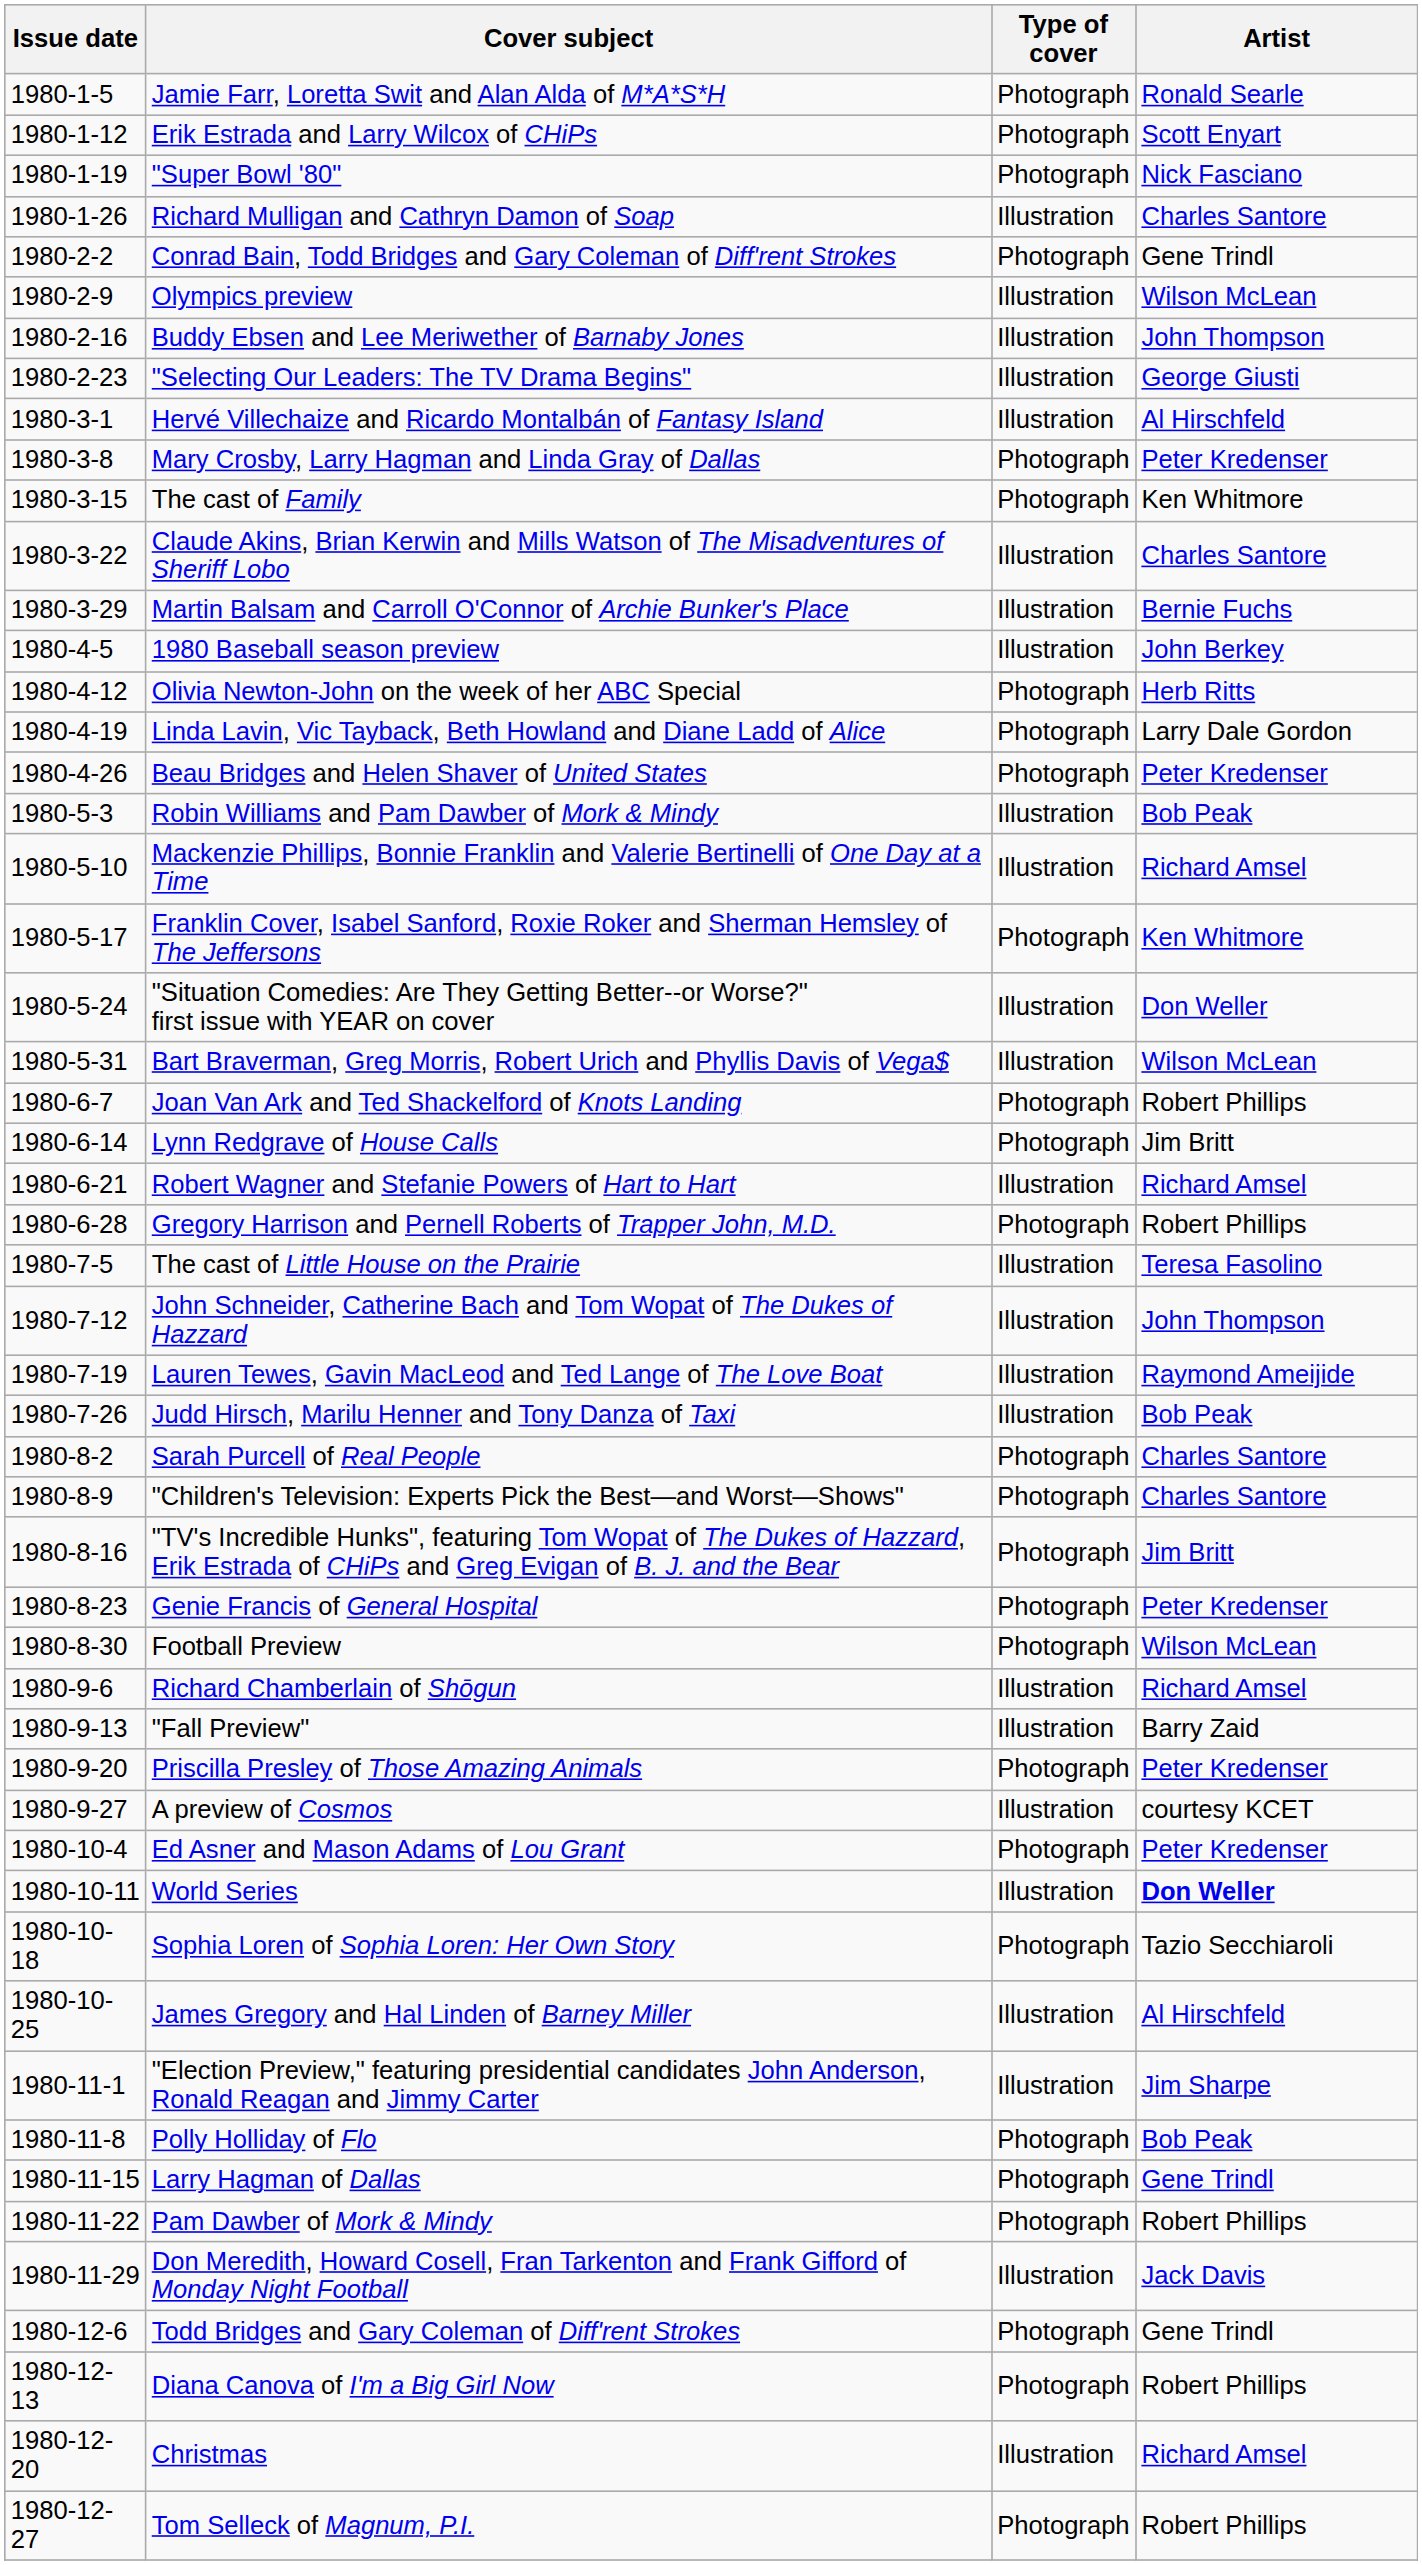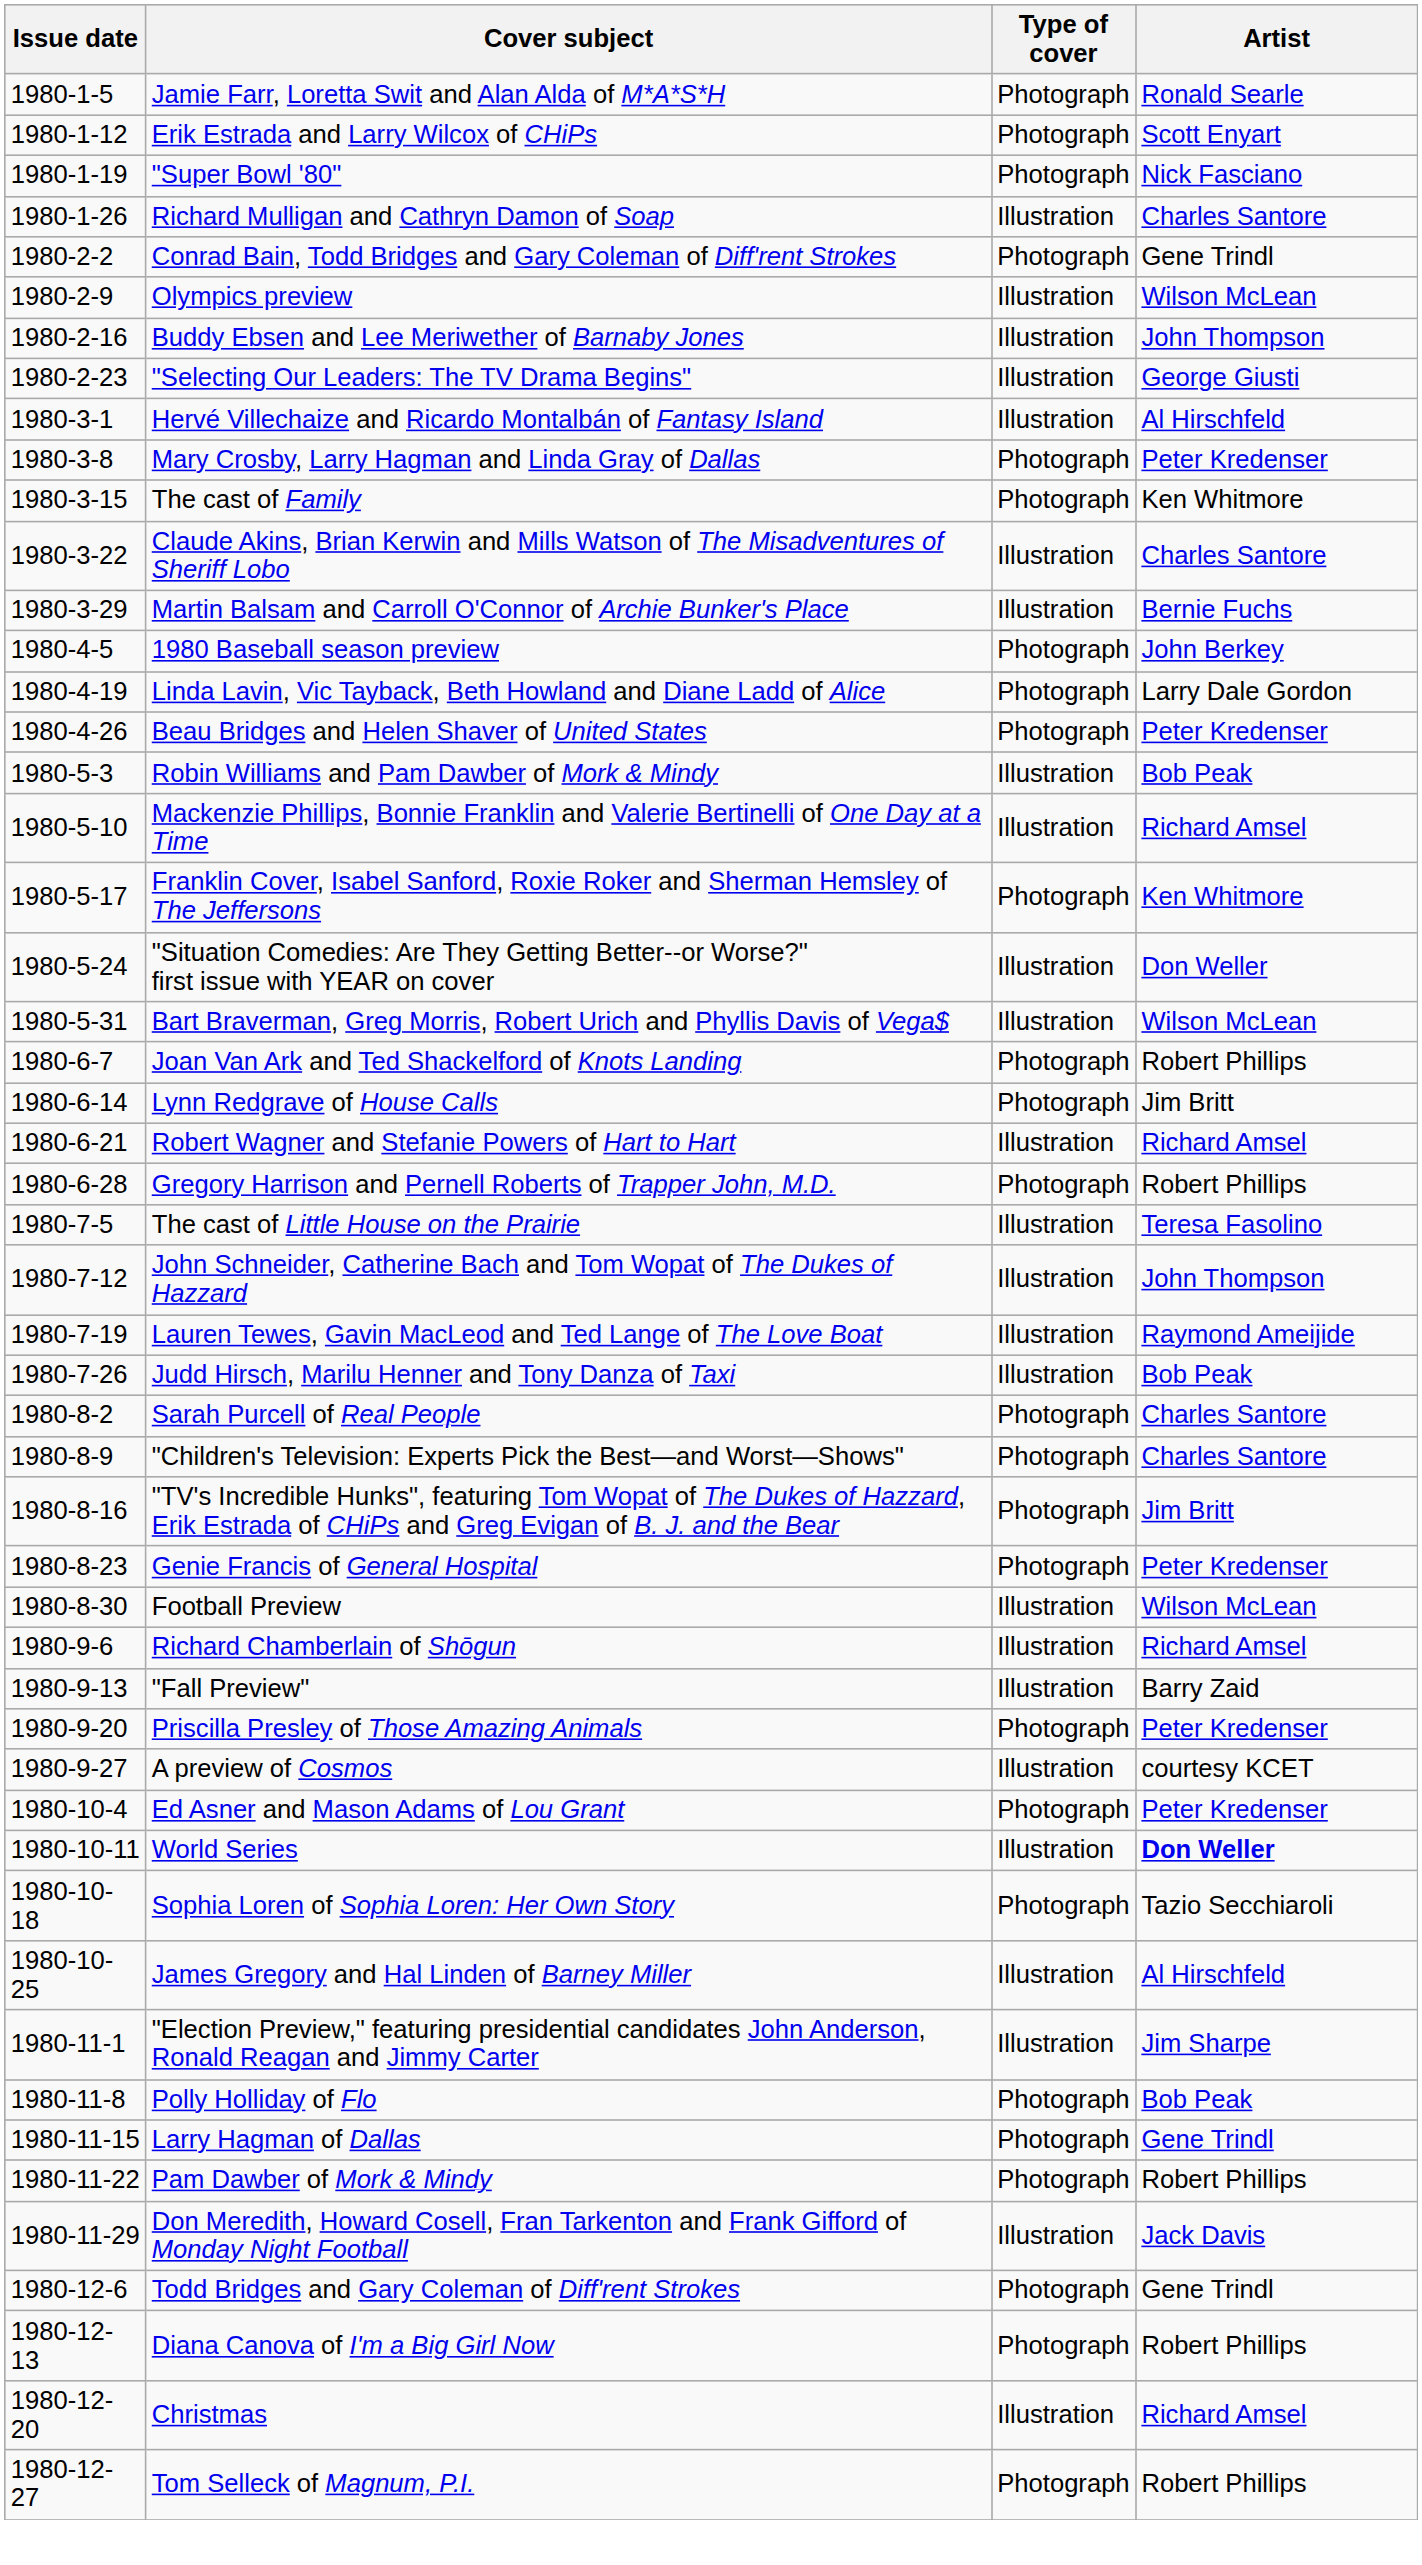1980 Baseball season preview | Type of cover: Illustration -> Photograph
- row: 1980-4-12 | Olivia Newton-John on the week of her ABC Special | Photograph | Herb Ritts
Football Preview | Type of cover: Photograph -> Illustration
